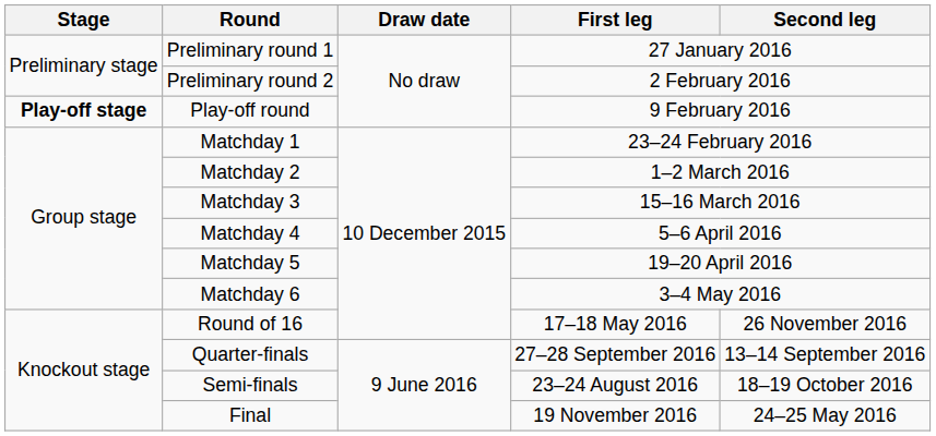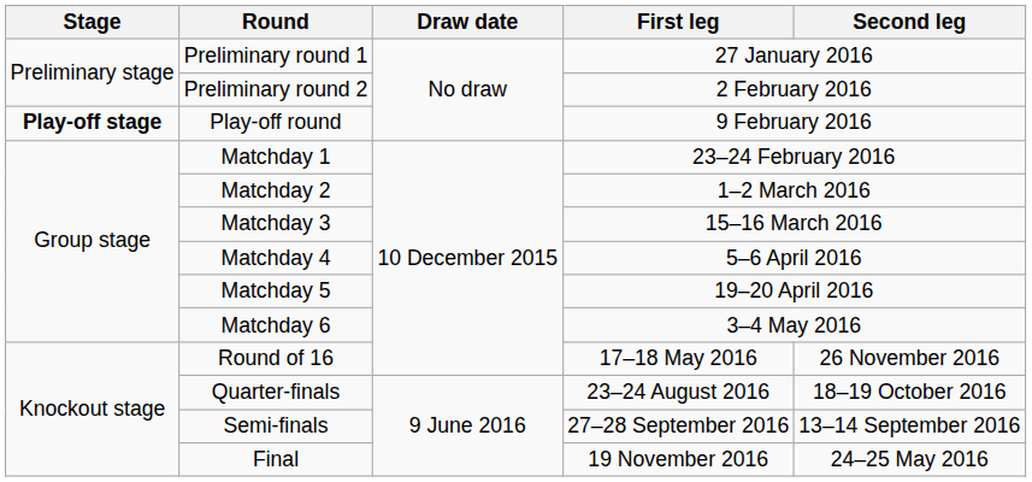Quarter-finals | First leg: 27–28 September 2016 -> 23–24 August 2016
Quarter-finals | Second leg: 13–14 September 2016 -> 18–19 October 2016
Semi-finals | First leg: 23–24 August 2016 -> 27–28 September 2016
Semi-finals | Second leg: 18–19 October 2016 -> 13–14 September 2016
